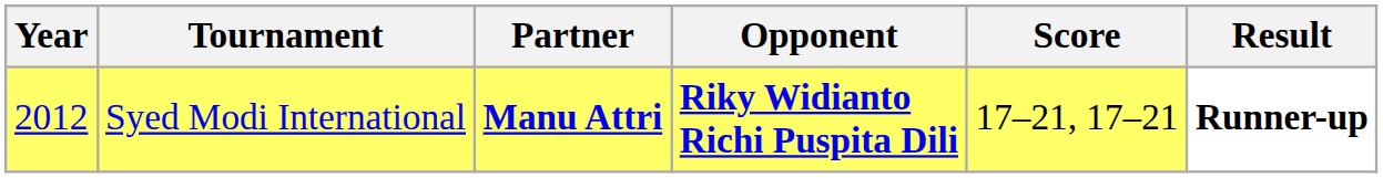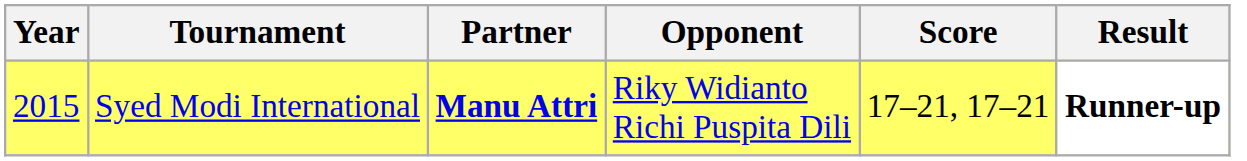Syed Modi International | Year: 2012 -> 2015
Syed Modi International | Opponent: bold -> normal
